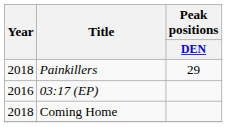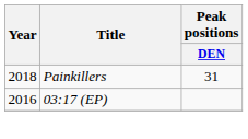Painkillers | Peak positions / DEN: 29 -> 31
- row: 2018 | Coming Home
